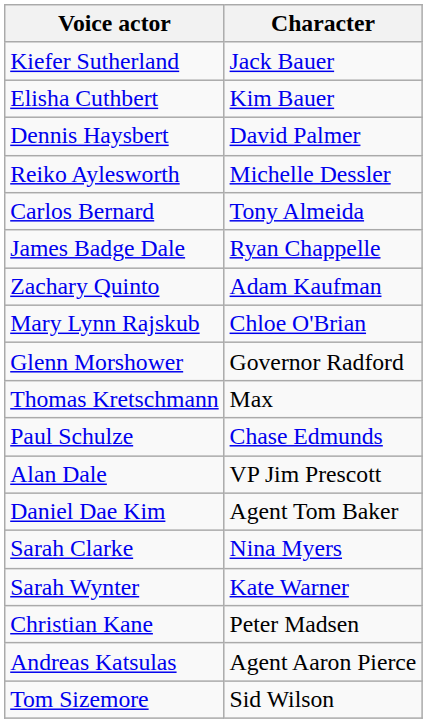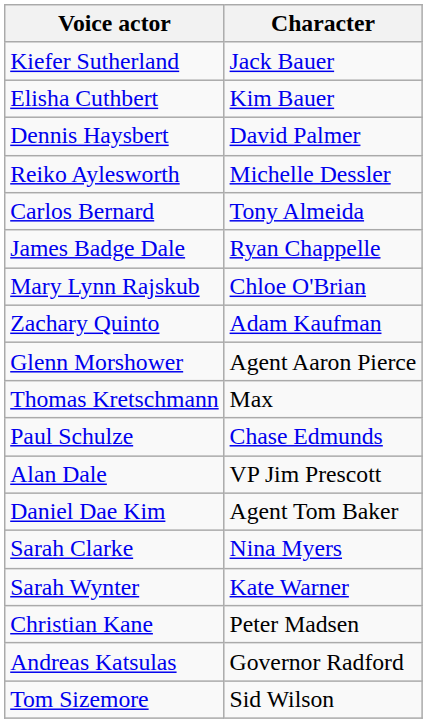rows swapped: Mary Lynn Rajskub <-> Zachary Quinto
Glenn Morshower | Character: Governor Radford -> Agent Aaron Pierce
Andreas Katsulas | Character: Agent Aaron Pierce -> Governor Radford
